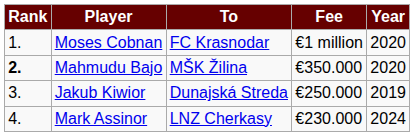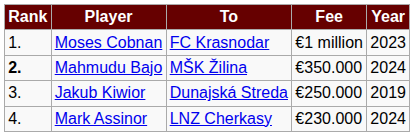Moses Cobnan | Year: 2020 -> 2023
Mahmudu Bajo | Year: 2020 -> 2024
